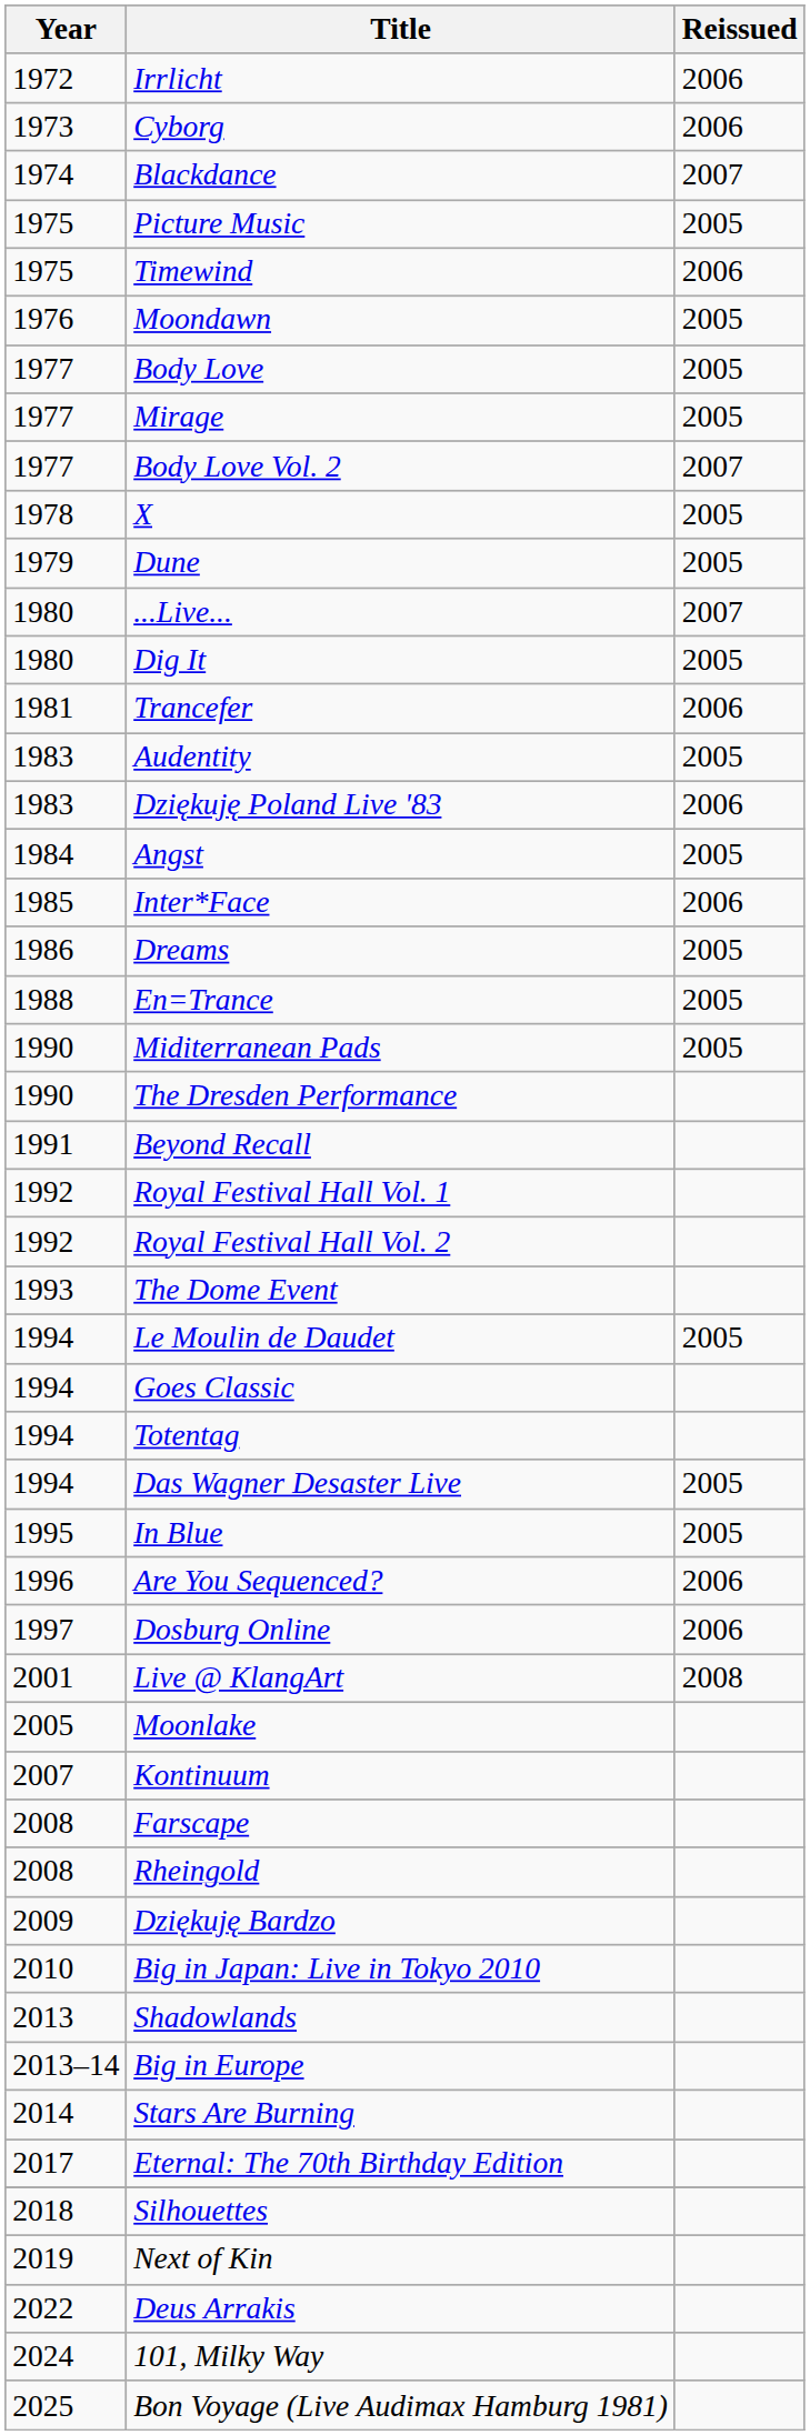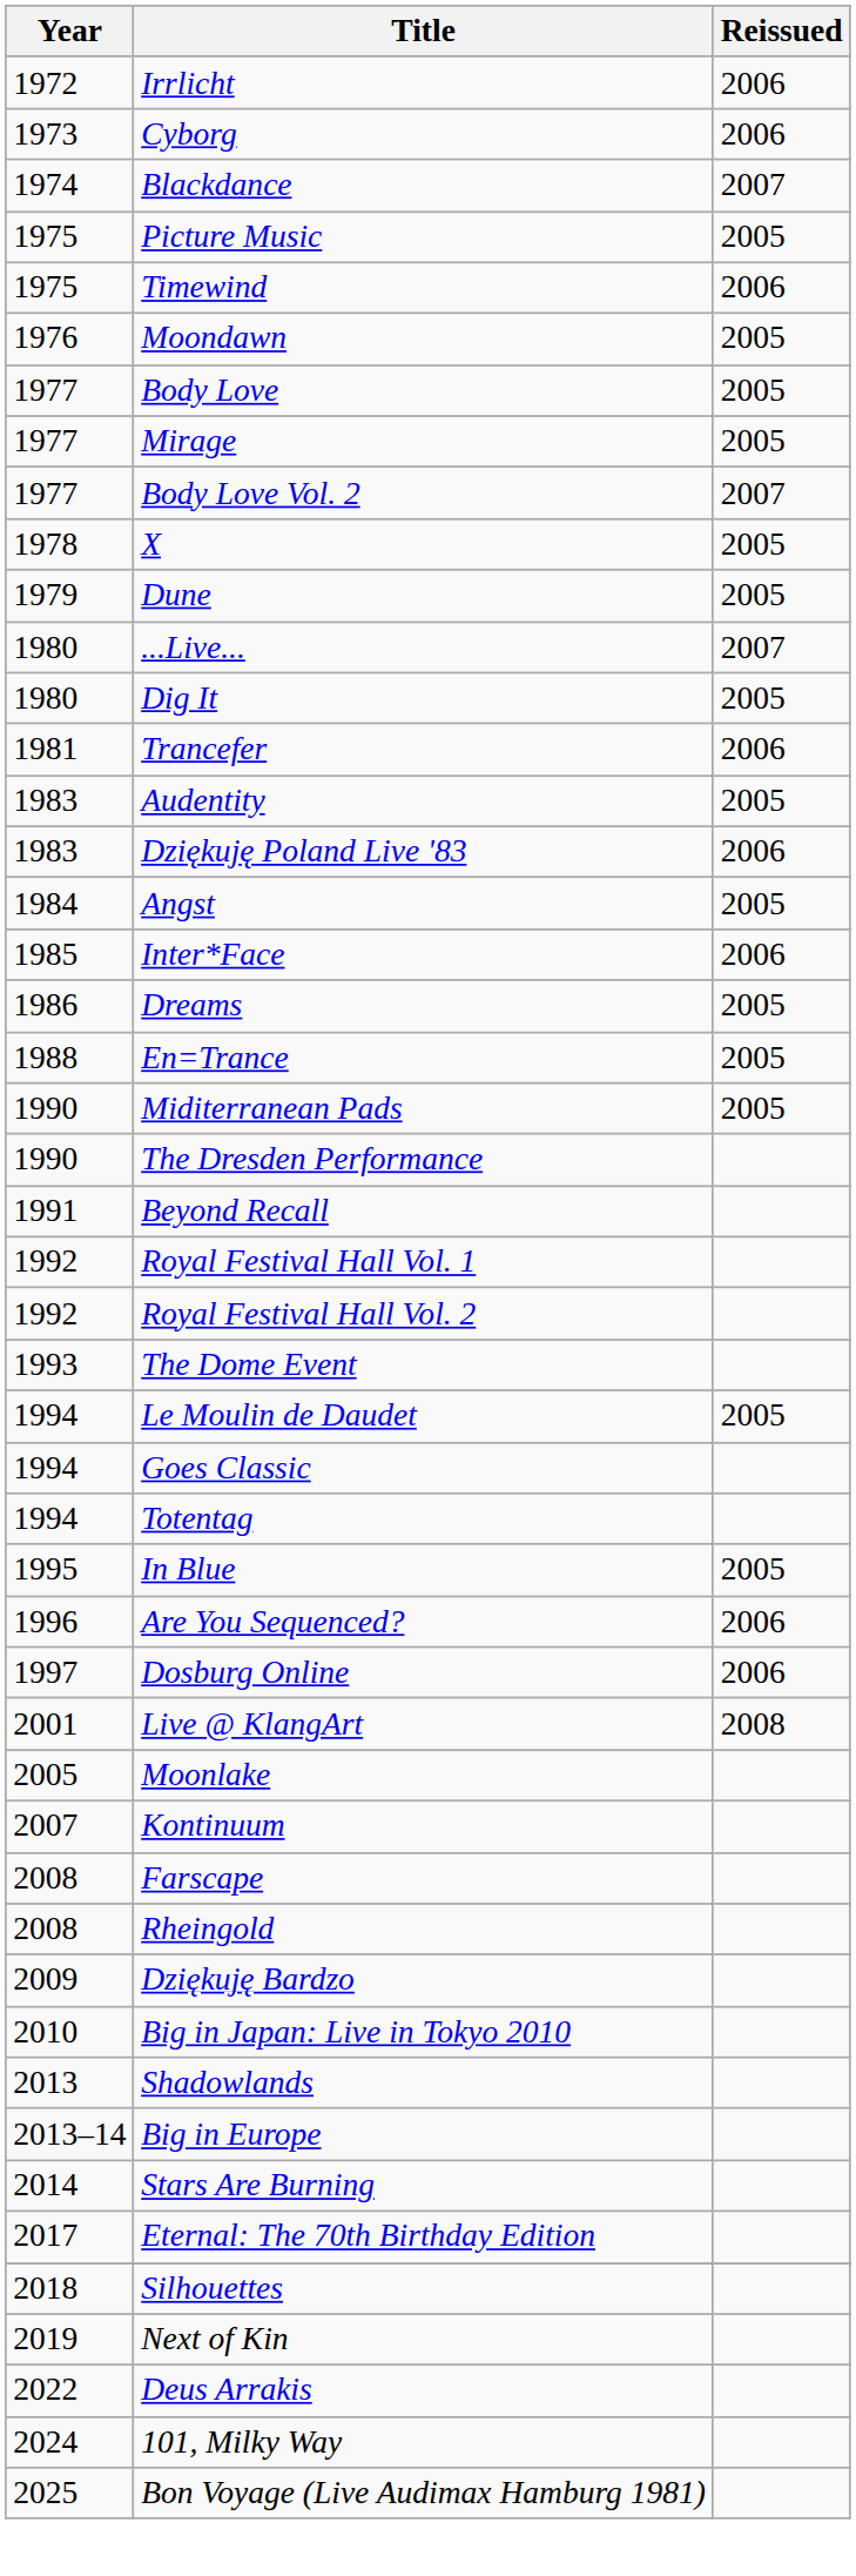- row: 1994 | Das Wagner Desaster Live | 2005
